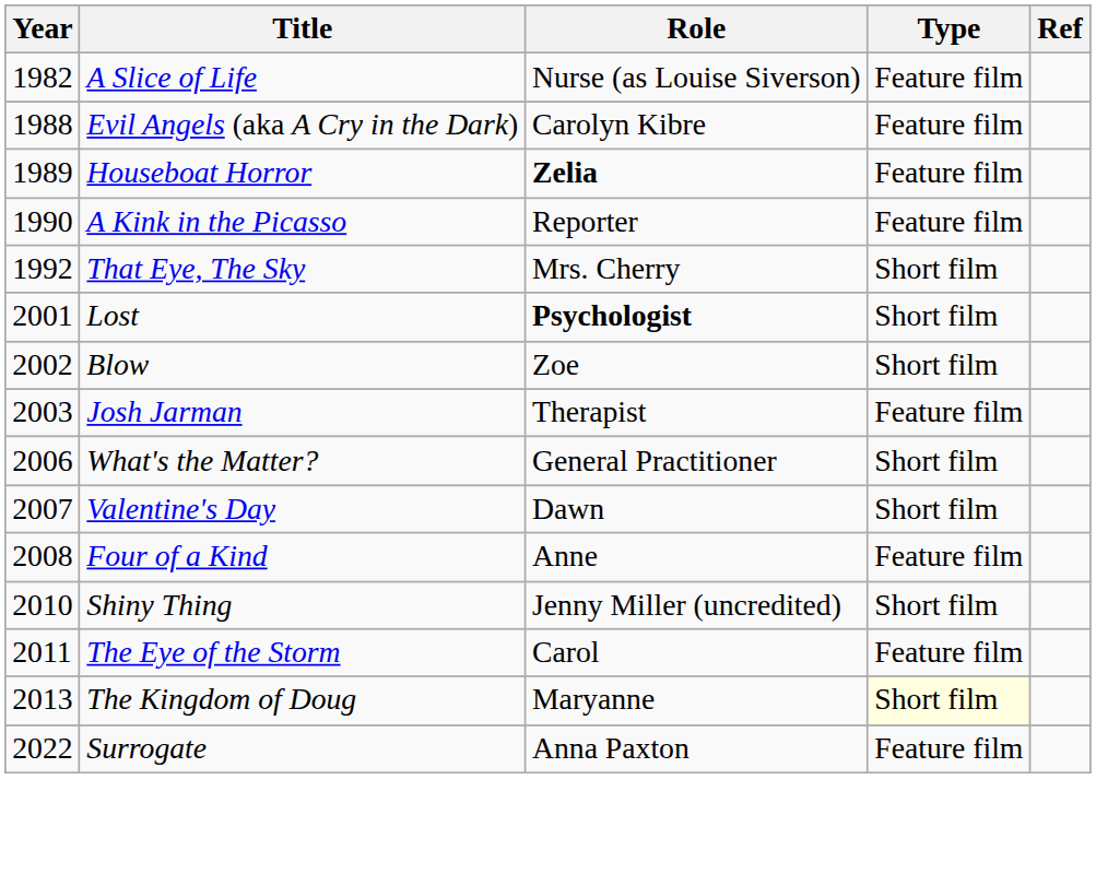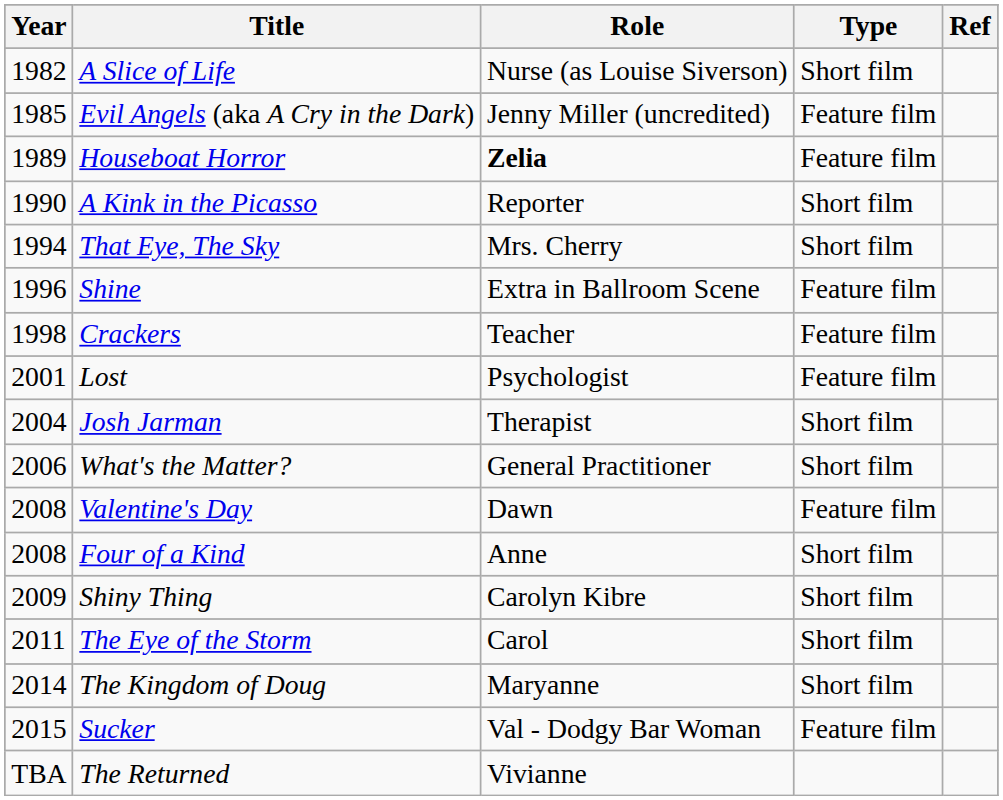A Slice of Life | Type: Feature film -> Short film
Evil Angels (aka A Cry in the Dark) | Year: 1988 -> 1985
Evil Angels (aka A Cry in the Dark) | Role: Carolyn Kibre -> Jenny Miller (uncredited)
A Kink in the Picasso | Type: Feature film -> Short film
That Eye, The Sky | Year: 1992 -> 1994
+ row: 1996 | Shine | Extra in Ballroom Scene | Feature film
+ row: 1998 | Crackers | Teacher | Feature film
Lost | Role: bold -> normal
Lost | Type: Short film -> Feature film
- row: 2002 | Blow | Zoe | Short film
Josh Jarman | Year: 2003 -> 2004
Josh Jarman | Type: Feature film -> Short film
Valentine's Day | Year: 2007 -> 2008
Valentine's Day | Type: Short film -> Feature film
Four of a Kind | Type: Feature film -> Short film
Shiny Thing | Year: 2010 -> 2009
Shiny Thing | Role: Jenny Miller (uncredited) -> Carolyn Kibre
The Eye of the Storm | Type: Feature film -> Short film
The Kingdom of Doug | Year: 2013 -> 2014
The Kingdom of Doug | Type: lightyellow background -> no background
+ row: 2015 | Sucker | Val - Dodgy Bar Woman | Feature film
- row: 2022 | Surrogate | Anna Paxton | Feature film
+ row: TBA | The Returned | Vivianne
